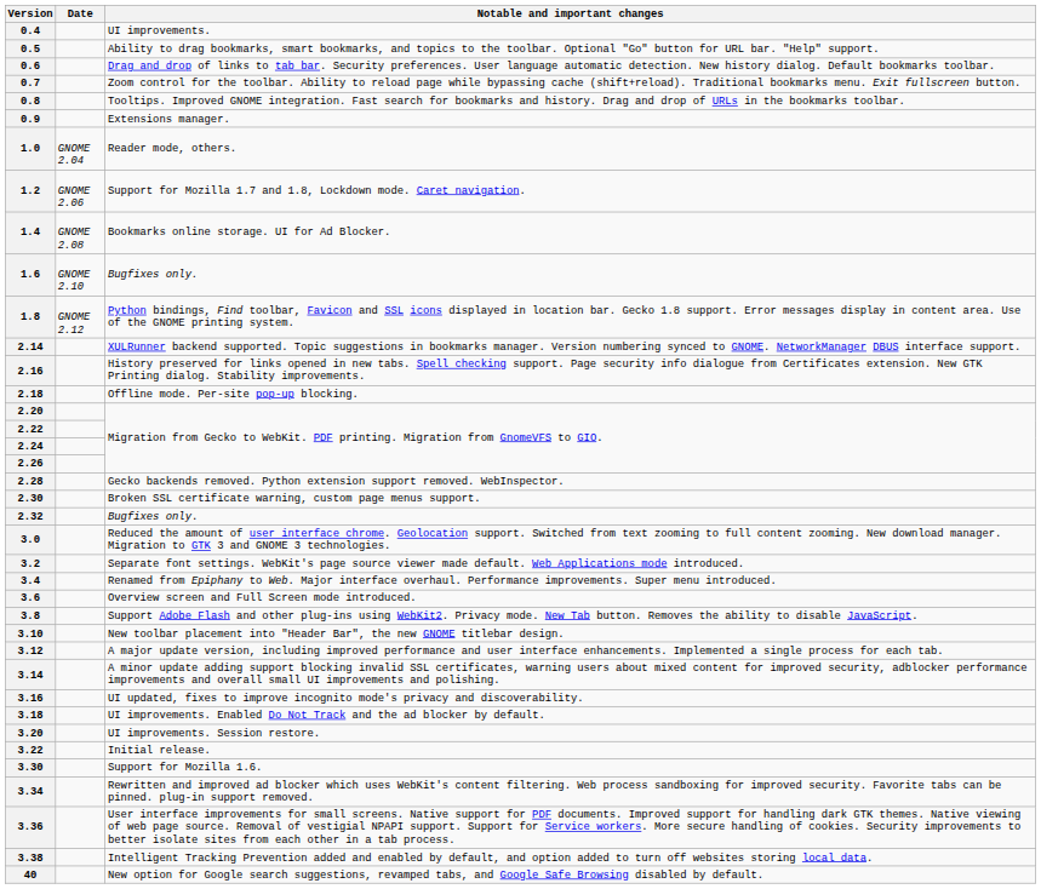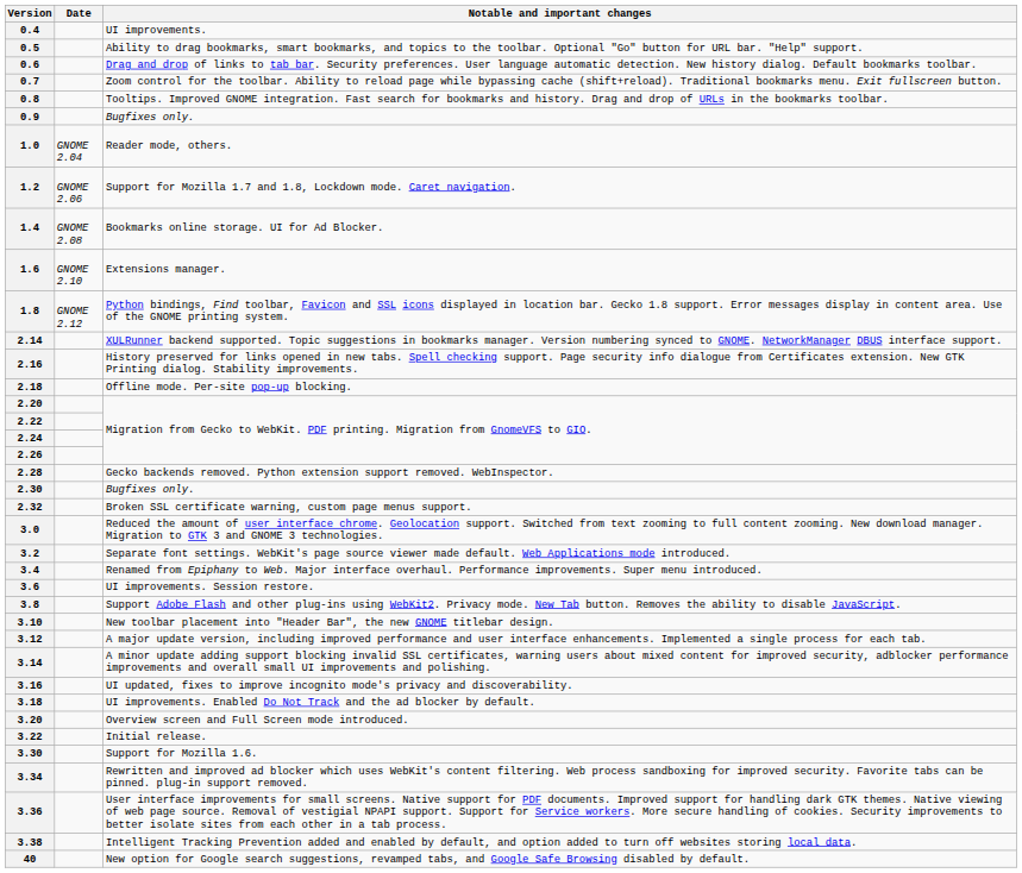0.9 | Notable and important changes: Extensions manager. -> Bugfixes only.
1.6 | Notable and important changes: Bugfixes only. -> Extensions manager.
2.30 | Notable and important changes: Broken SSL certificate warning, custom page menus support. -> Bugfixes only.
2.32 | Notable and important changes: Bugfixes only. -> Broken SSL certificate warning, custom page menus support.
3.6 | Notable and important changes: Overview screen and Full Screen mode introduced. -> UI improvements. Session restore.
3.20 | Notable and important changes: UI improvements. Session restore. -> Overview screen and Full Screen mode introduced.
